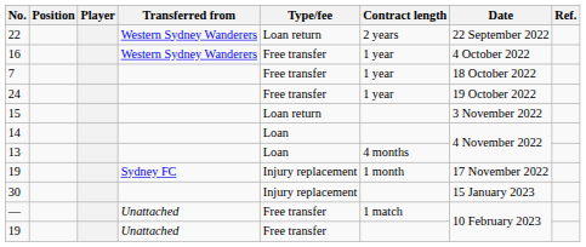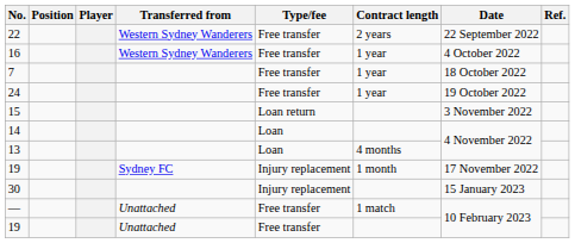22 | Type/fee: Loan return -> Free transfer
